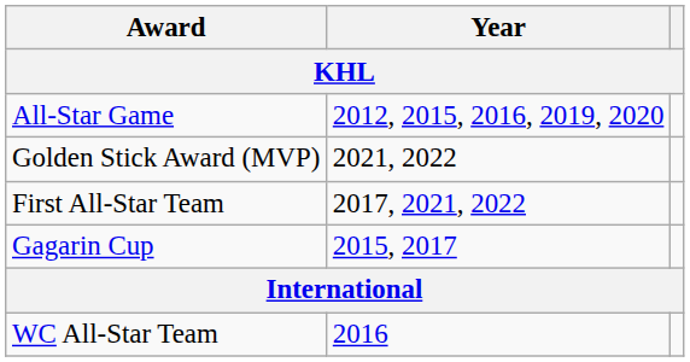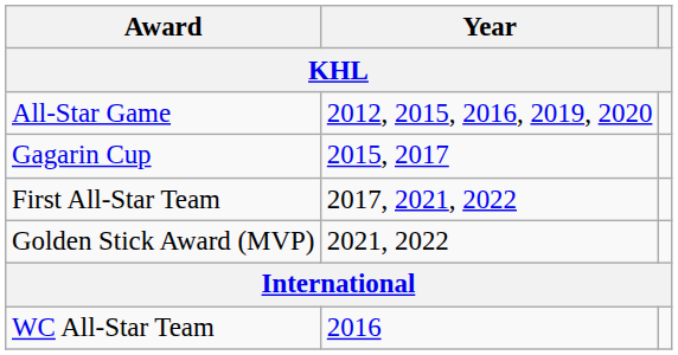rows swapped: Gagarin Cup <-> Golden Stick Award (MVP)
